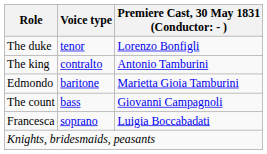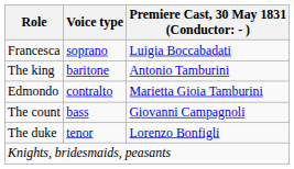rows swapped: Francesca <-> The duke
The king | Voice type: contralto -> baritone
Edmondo | Voice type: baritone -> contralto
